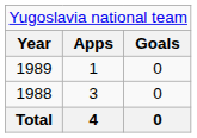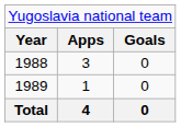rows swapped: 1988 <-> 1989
